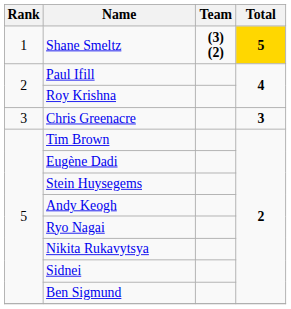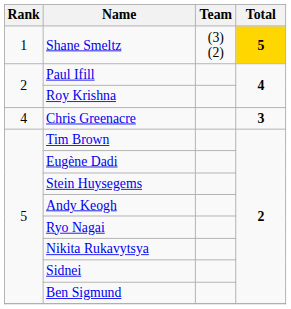Shane Smeltz | Team: bold -> normal
Chris Greenacre | Rank: 3 -> 4
